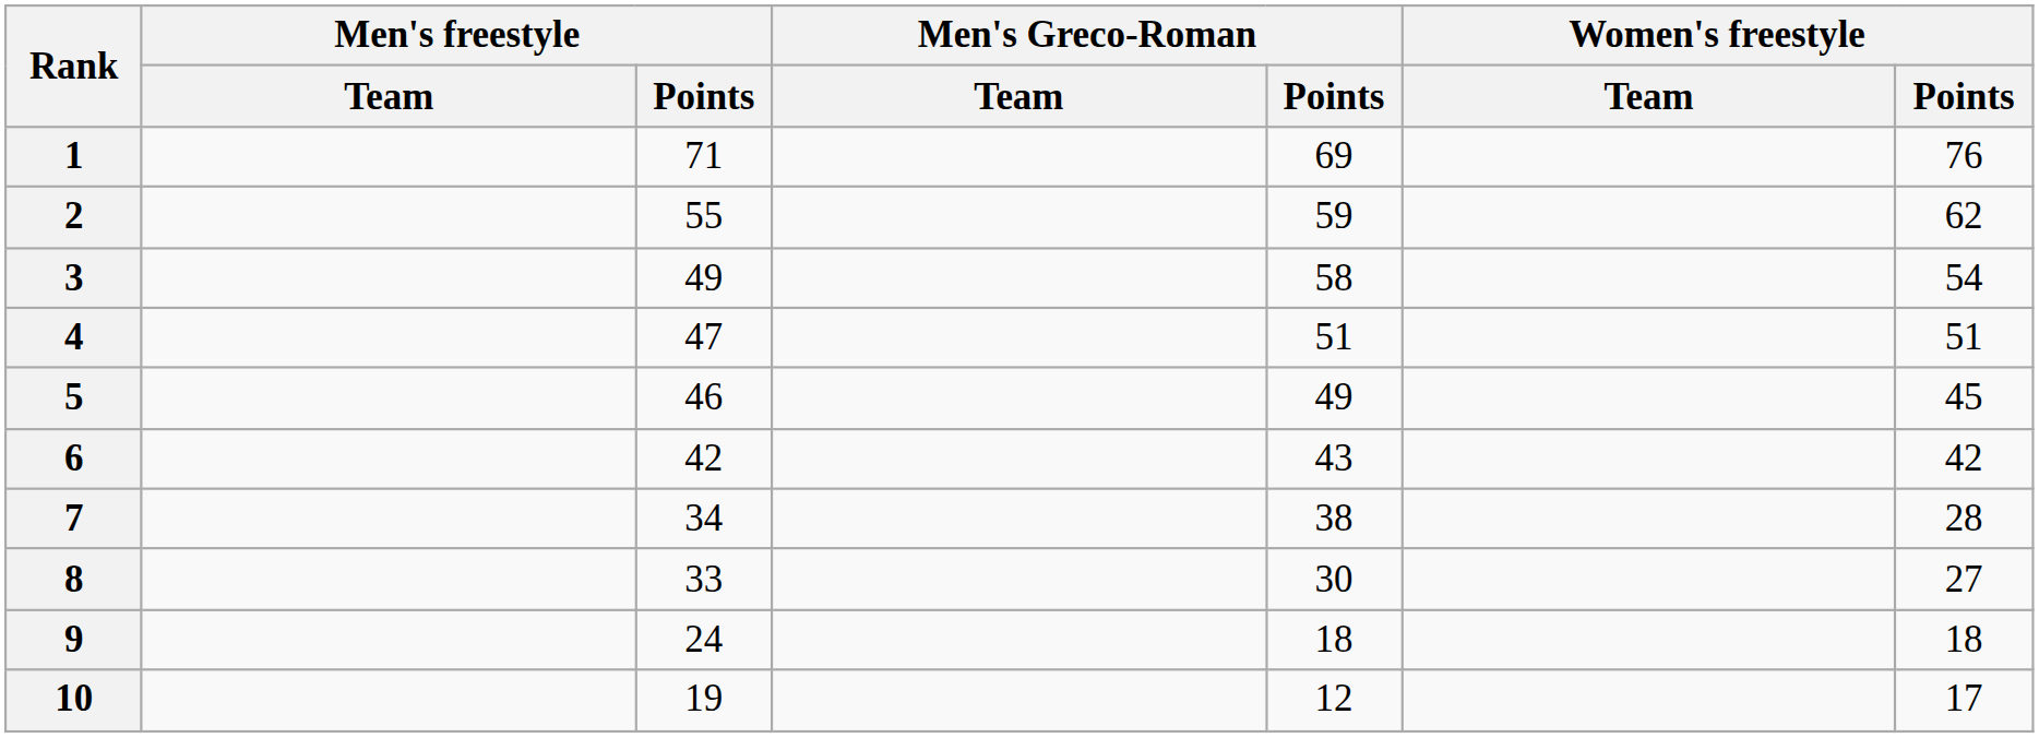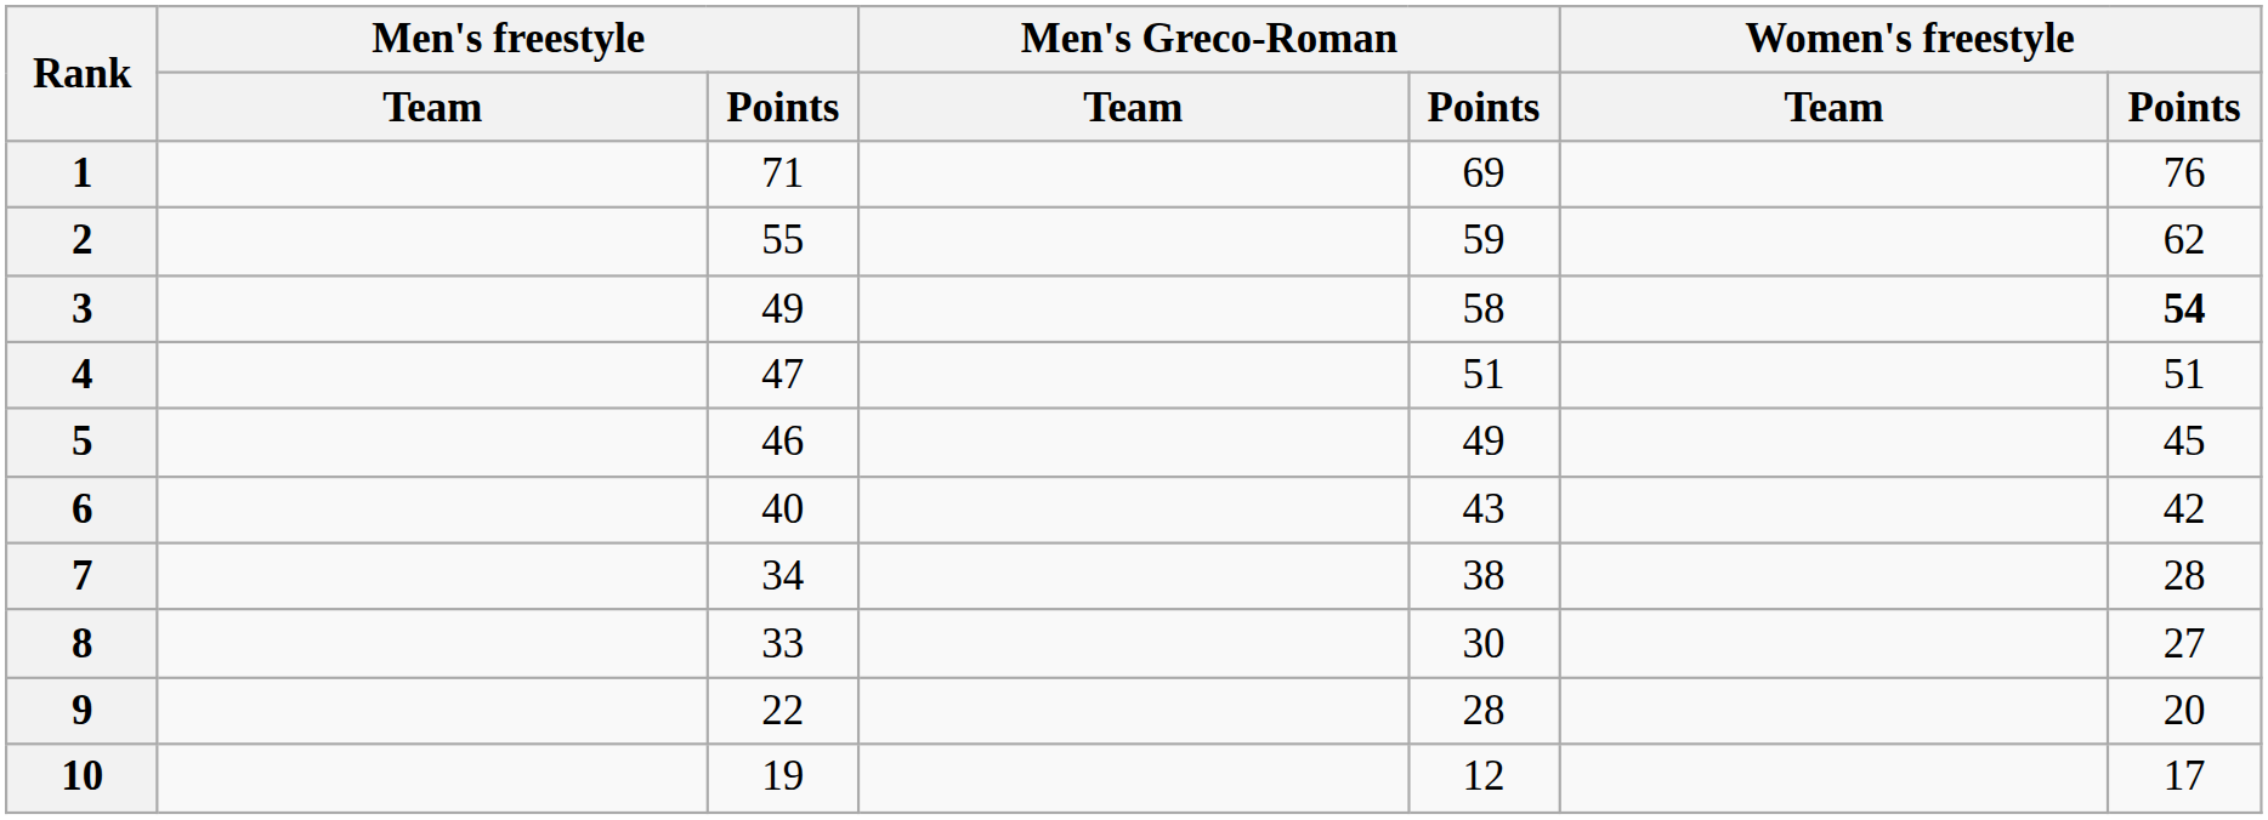3 | Women's freestyle / Points: normal -> bold
6 | Men's freestyle / Points: 42 -> 40
9 | Men's freestyle / Points: 24 -> 22
9 | Men's Greco-Roman / Points: 18 -> 28
9 | Women's freestyle / Points: 18 -> 20
